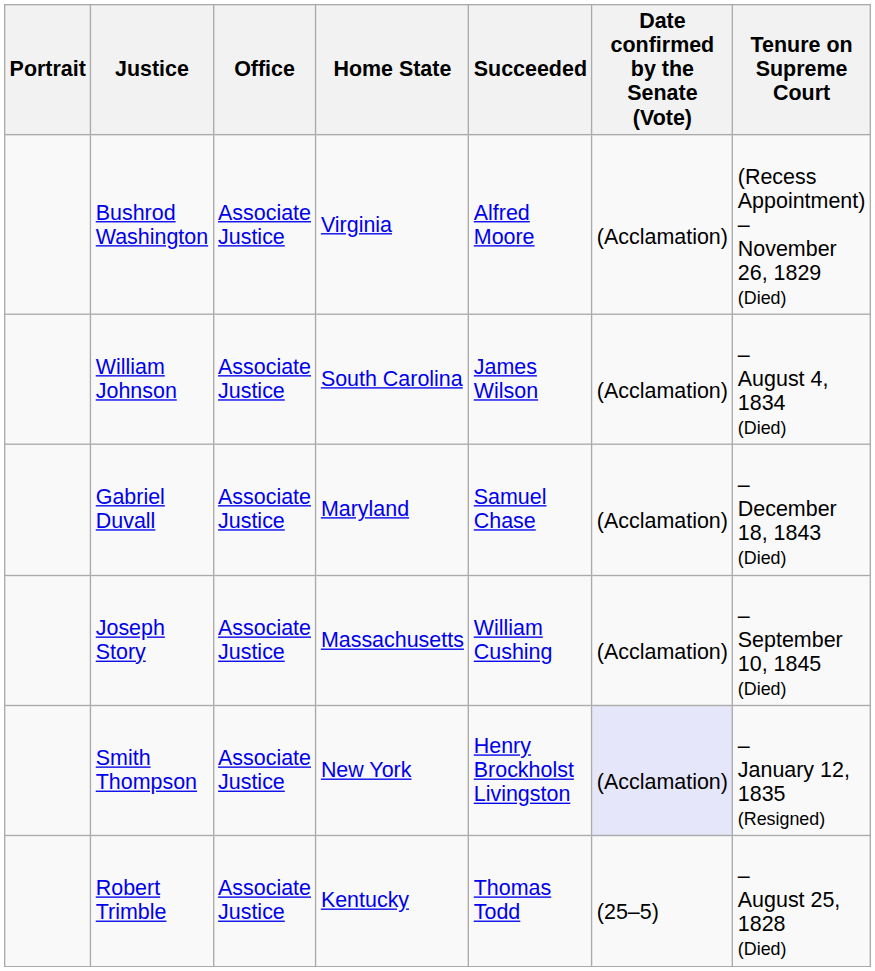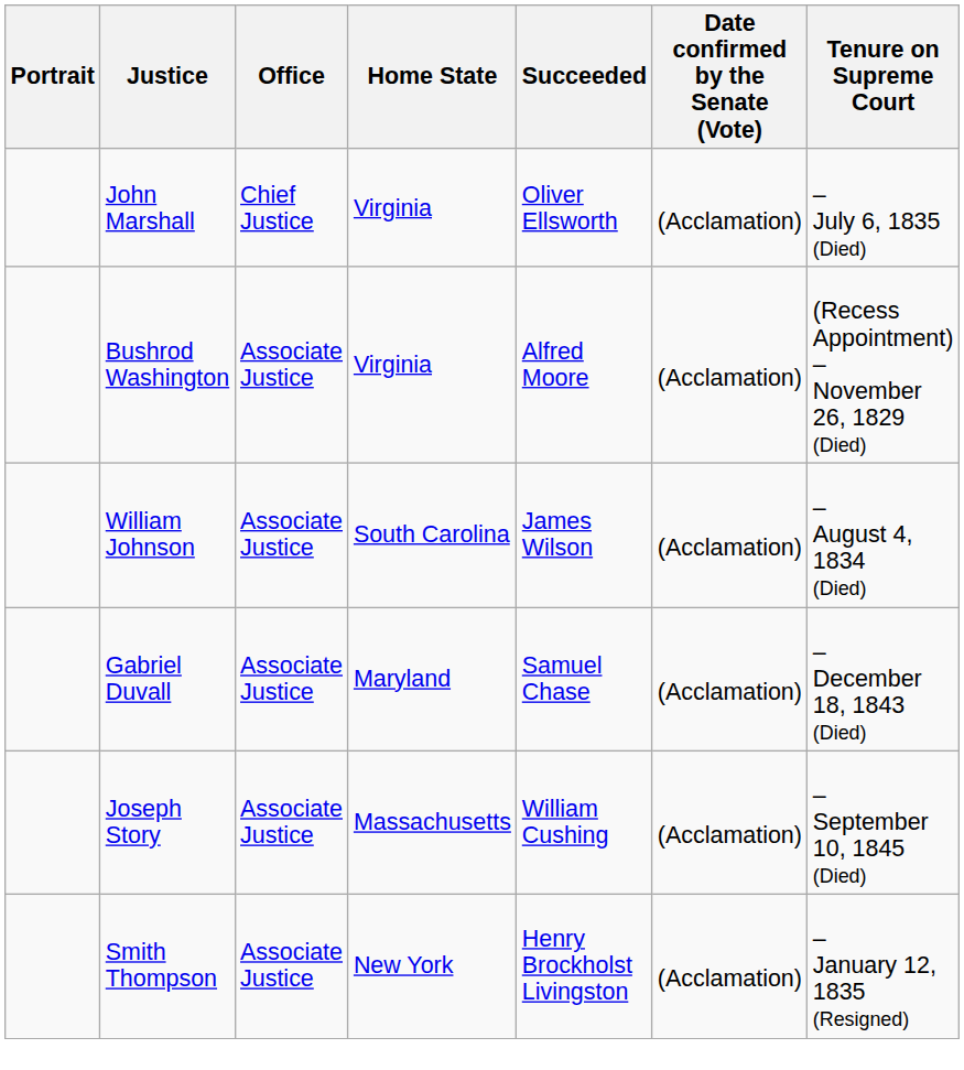+ row: John Marshall | Chief Justice | Virginia | Oliver Ellsworth | (Acclamation) | – July 6, 1835 (Died)
Smith Thompson | Date confirmed by the Senate (Vote): lavender background -> no background
- row: Robert Trimble | Associate Justice | Kentucky | Thomas Todd | (25–5) | – August 25, 1828 (Died)
